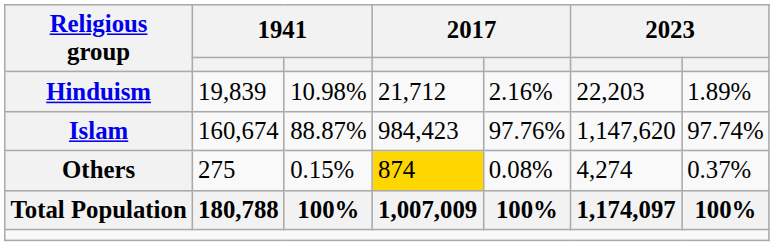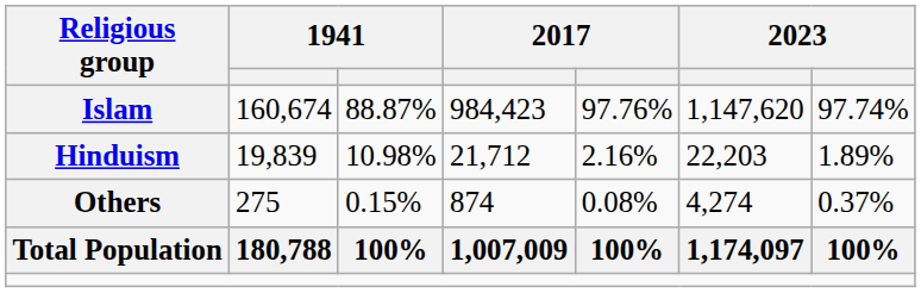rows swapped: Islam <-> Hinduism
Others | column 4: gold background -> no background
